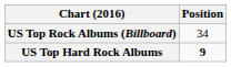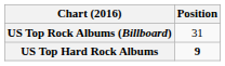US Top Rock Albums (Billboard) | Position: 34 -> 31
